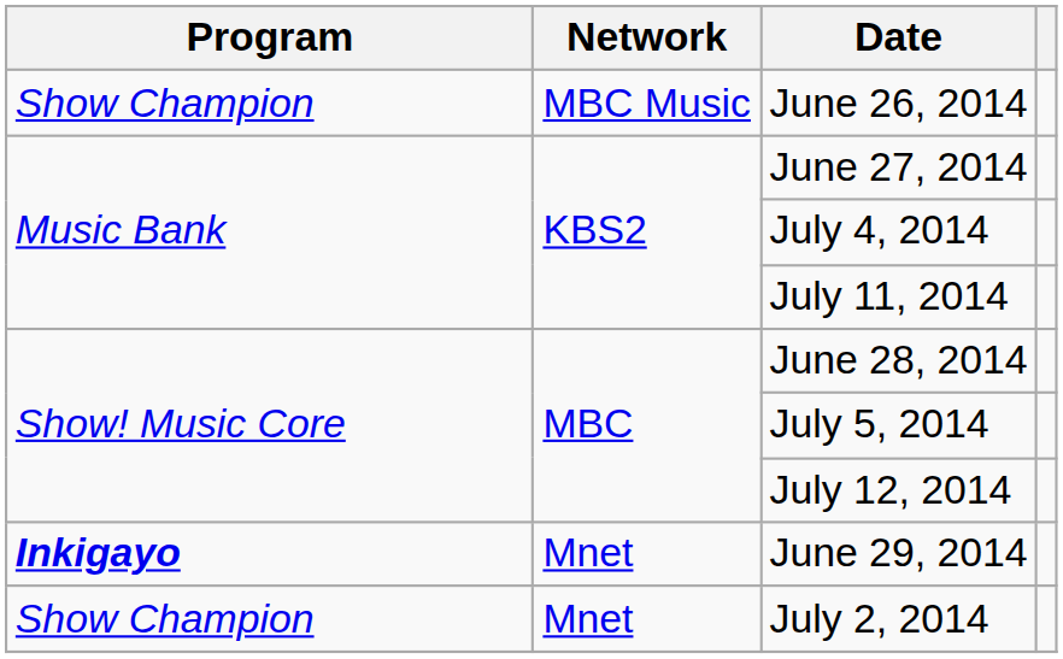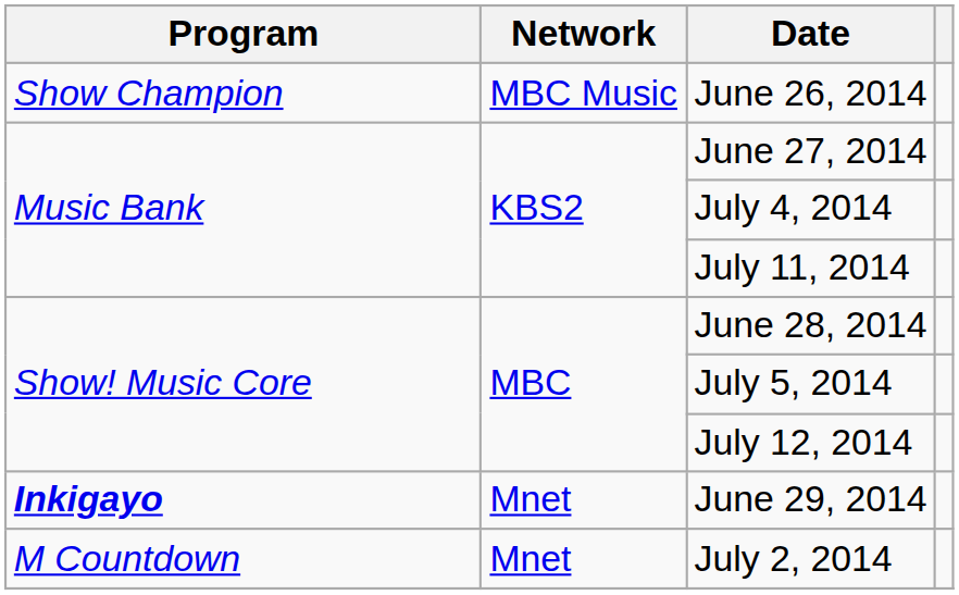July 2, 2014 | Program: Show Champion -> M Countdown
